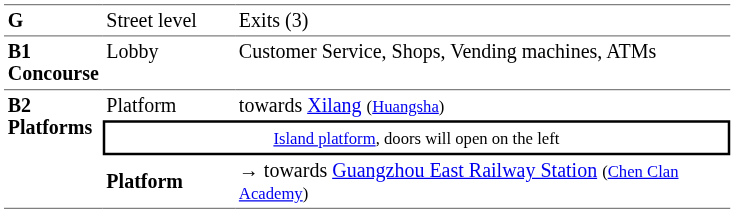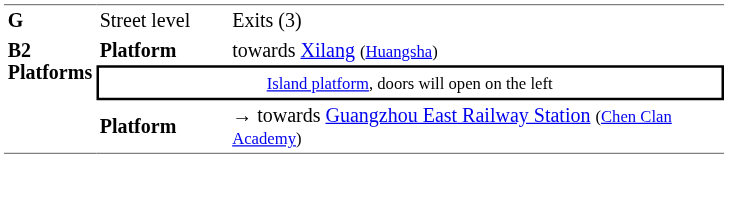- row: B1 Concourse | Lobby | Customer Service, Shops, Vending machines, ATMs
towards Xilang (Huangsha) | column 2: normal -> bold
